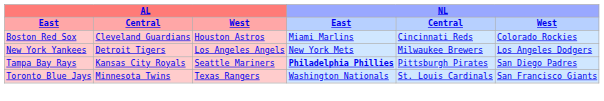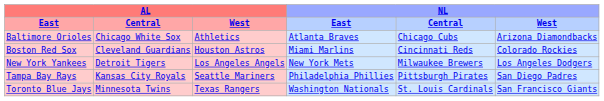+ row: Baltimore Orioles | Chicago White Sox | Athletics | Atlanta Braves | Chicago Cubs | Arizona Diamondbacks
Tampa Bay Rays | NL / East: bold -> normal
